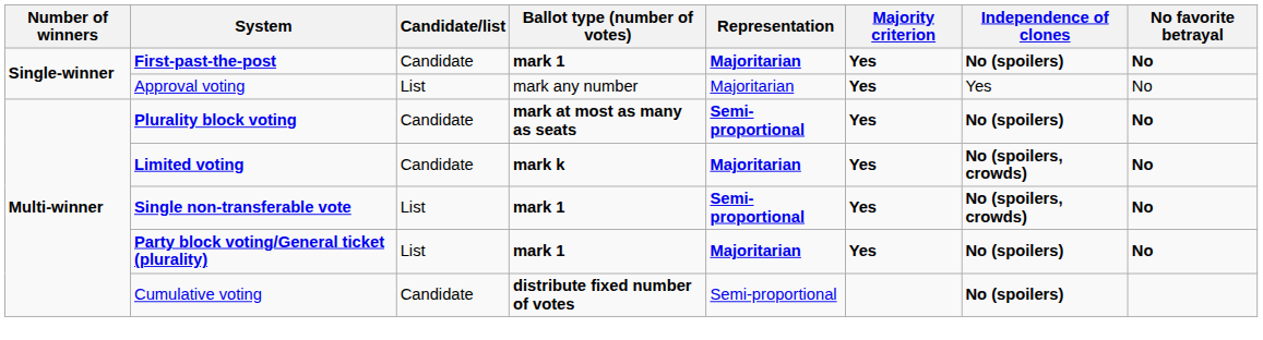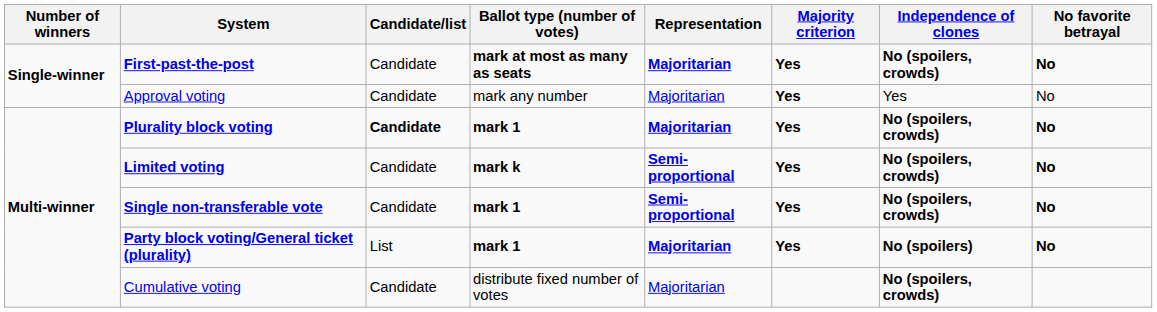First-past-the-post | Ballot type (number of votes): mark 1 -> mark at most as many as seats
First-past-the-post | Independence of clones: No (spoilers) -> No (spoilers, crowds)
Approval voting | Candidate/list: List -> Candidate
Plurality block voting | Candidate/list: normal -> bold
Plurality block voting | Ballot type (number of votes): mark at most as many as seats -> mark 1
Plurality block voting | Representation: Semi-proportional -> Majoritarian
Plurality block voting | Independence of clones: No (spoilers) -> No (spoilers, crowds)
Limited voting | Representation: Majoritarian -> Semi-proportional
Single non-transferable vote | Candidate/list: List -> Candidate
Cumulative voting | Ballot type (number of votes): bold -> normal
Cumulative voting | Representation: Semi-proportional -> Majoritarian
Cumulative voting | Independence of clones: No (spoilers) -> No (spoilers, crowds)
